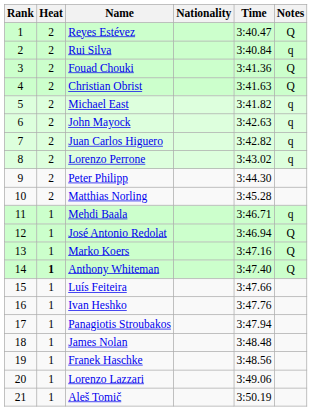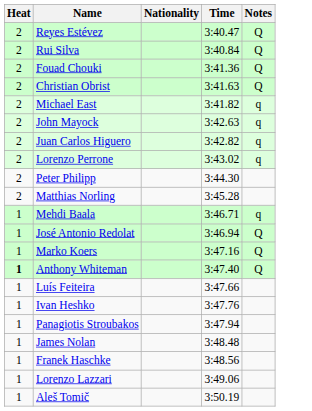- column: Rank | 1 | 2 | 3 | 4 | 5 | 6 | 7 | 8 | 9 | 10 | 11 | 12 | 13 | 14 | 15 | 16 | 17 | 18 | 19 | 20 | 21
Rui Silva | Notes: q -> Q
